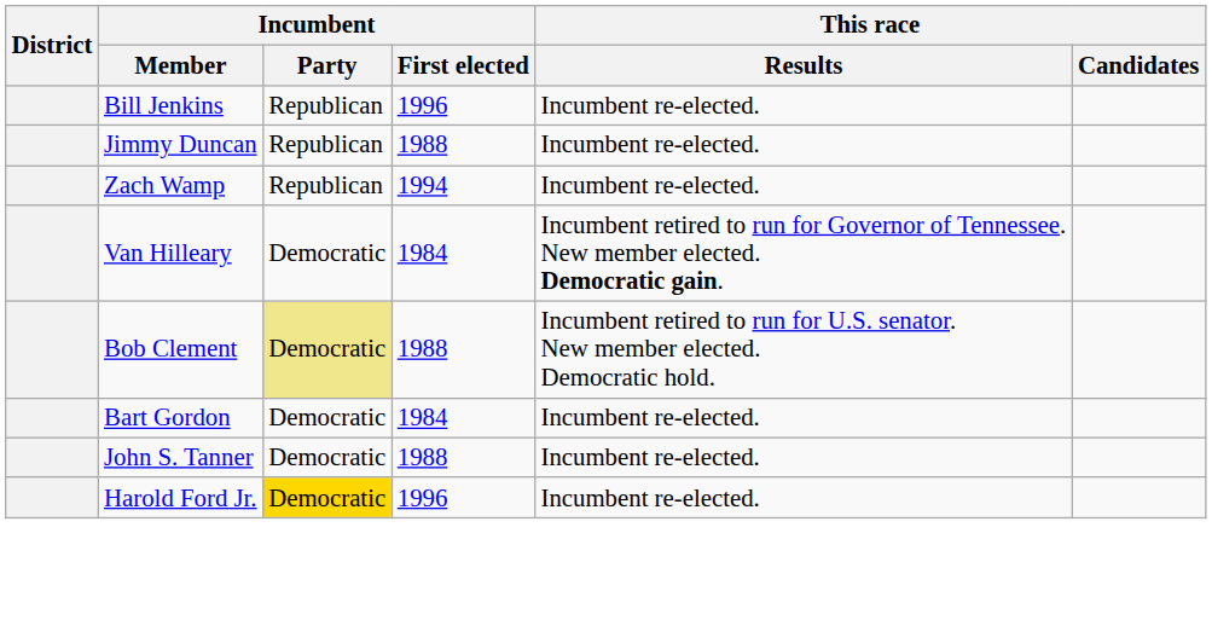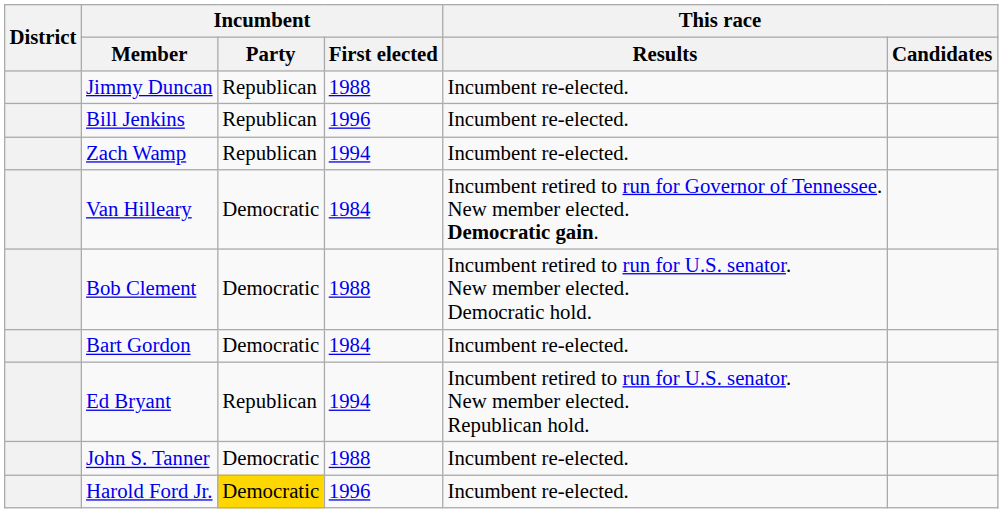rows swapped: Bill Jenkins <-> Jimmy Duncan
Bob Clement | Incumbent / Party: khaki background -> no background
+ row: Ed Bryant | Republican | 1994 | Incumbent retired to run for U.S. senator. New member elected. Republican hold.
